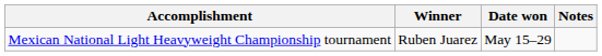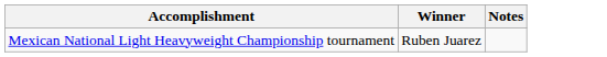- column: Date won | May 15–29
